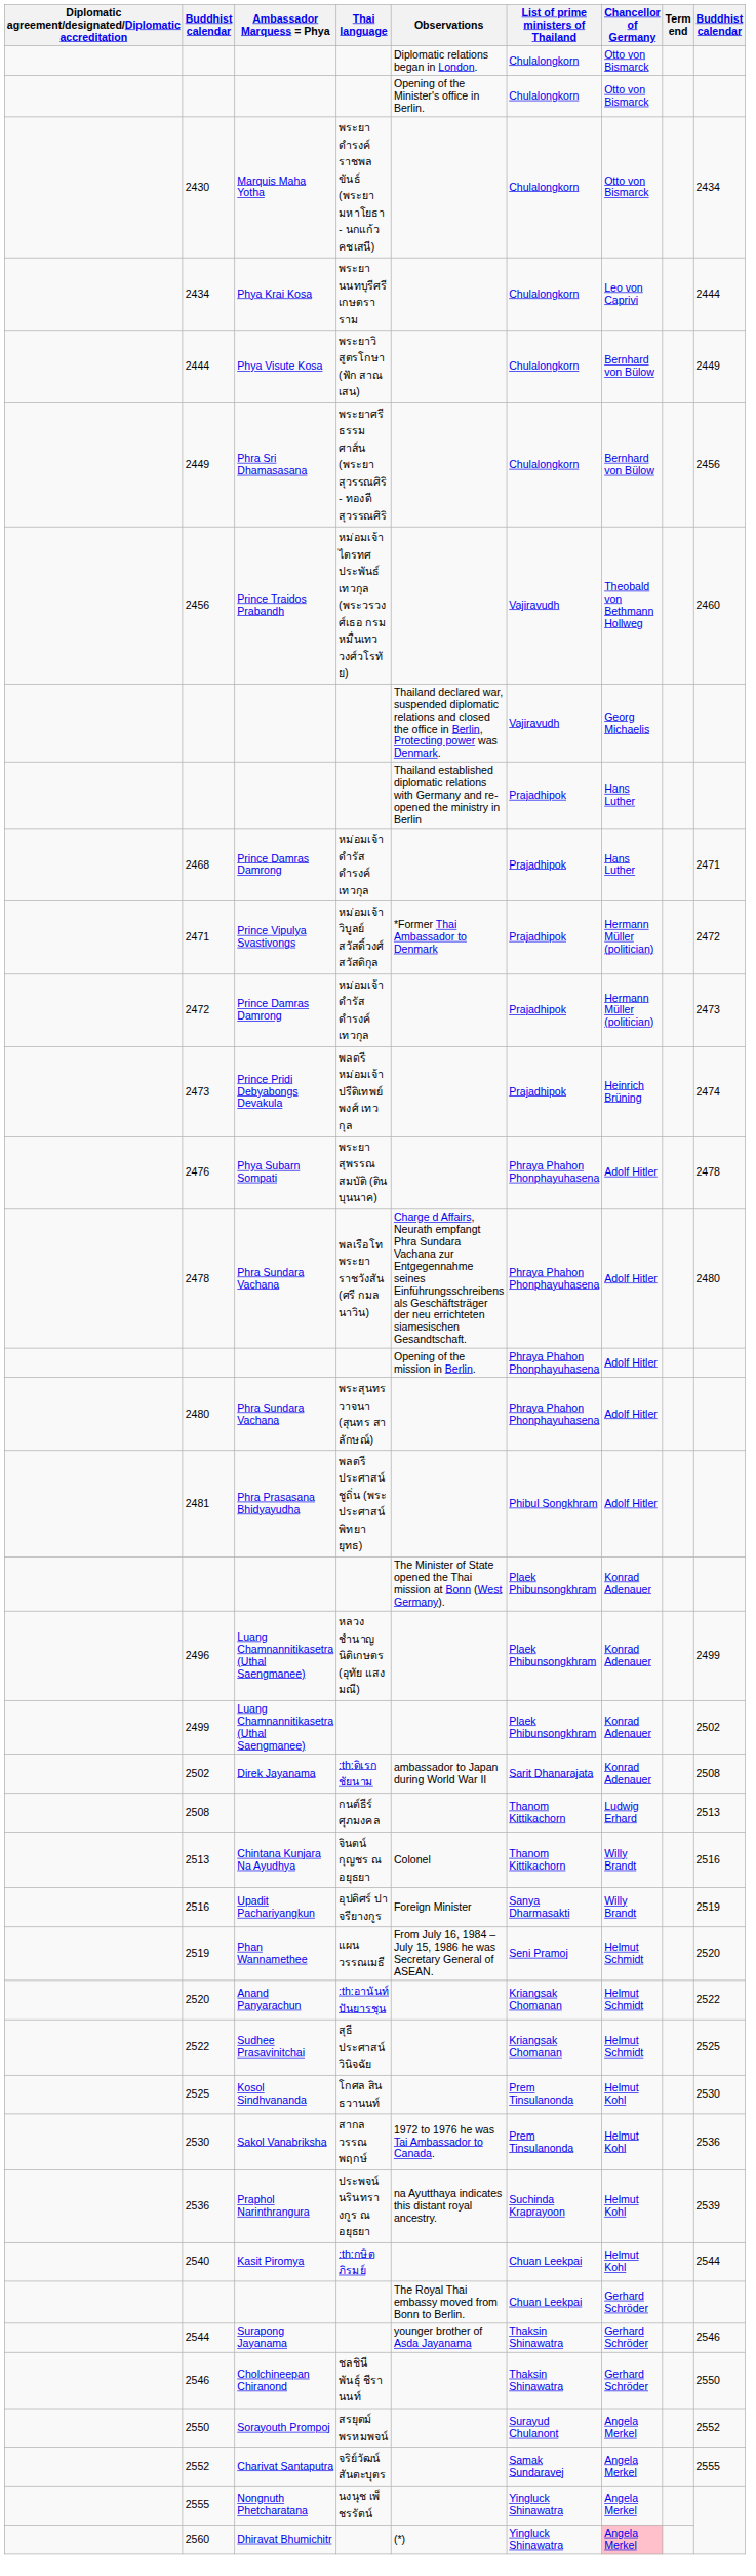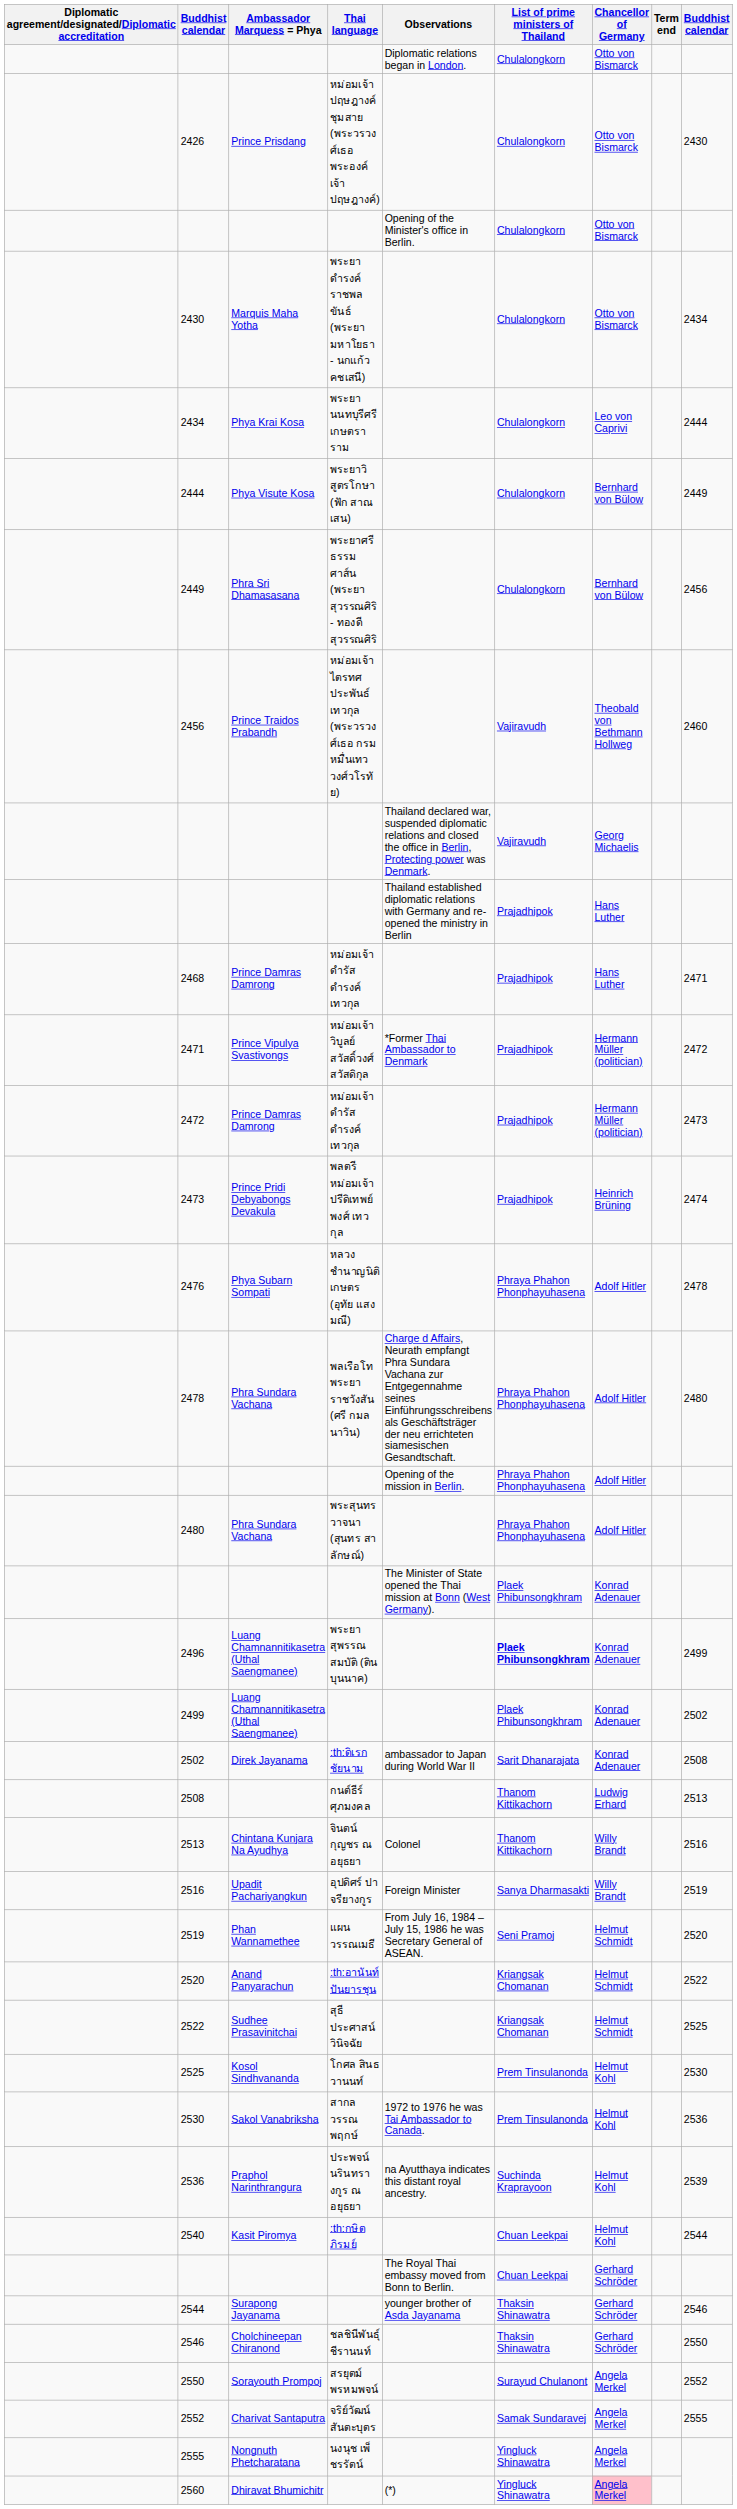+ row: 2426 | Prince Prisdang | หม่อมเจ้าปฤษฎางค์ ชุมสาย (พระวรวงศ์เธอ พระองค์เจ้าปฤษฎางค์) | Chulalongkorn | Otto von Bismarck | 2430
2476 | Thai language: พระยาสุพรรณสมบัติ (ติน บุนนาค) -> หลวงชำนาญนิติเกษตร (อุทัย แสงมณี)
- row: 2481 | Phra Prasasana Bhidyayudha | พลตรี ประศาสน์ ชูถิ่น (พระประศาสน์พิทยายุทธ) | Phibul Songkhram | Adolf Hitler
2496 | Thai language: หลวงชำนาญนิติเกษตร (อุทัย แสงมณี) -> พระยาสุพรรณสมบัติ (ติน บุนนาค)
2496 | List of prime ministers of Thailand: normal -> bold
